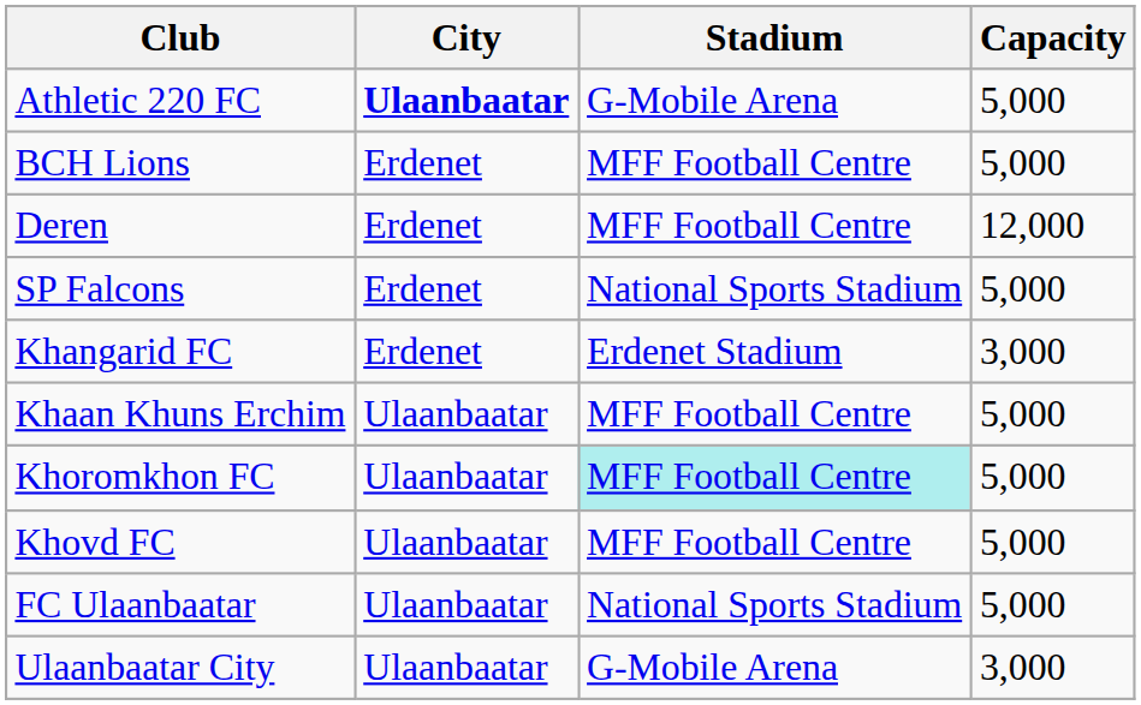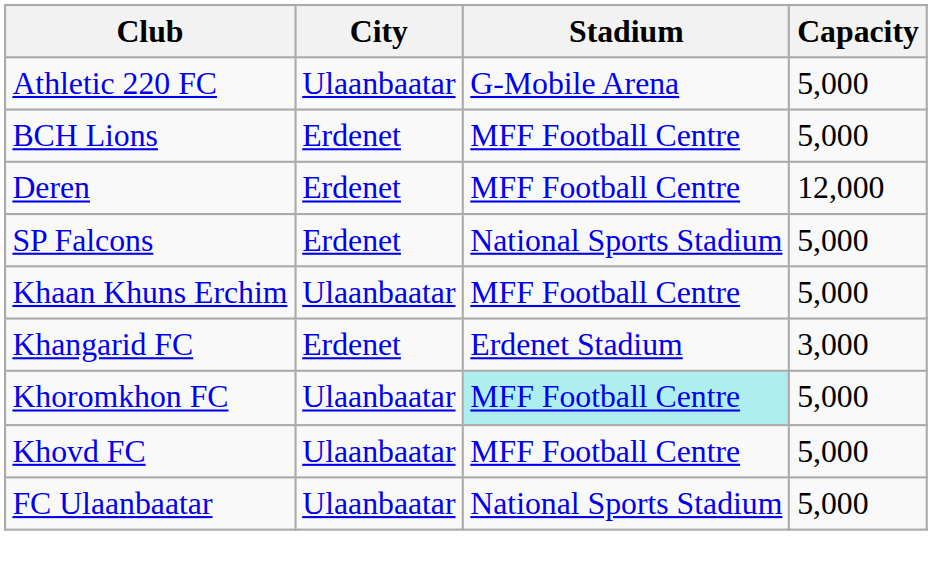Athletic 220 FC | City: bold -> normal
rows swapped: Khaan Khuns Erchim <-> Khangarid FC
- row: Ulaanbaatar City | Ulaanbaatar | G-Mobile Arena | 3,000
